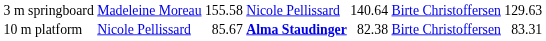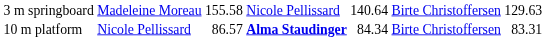10 m platform | column 3: 85.67 -> 86.57
10 m platform | column 5: 82.38 -> 84.34
